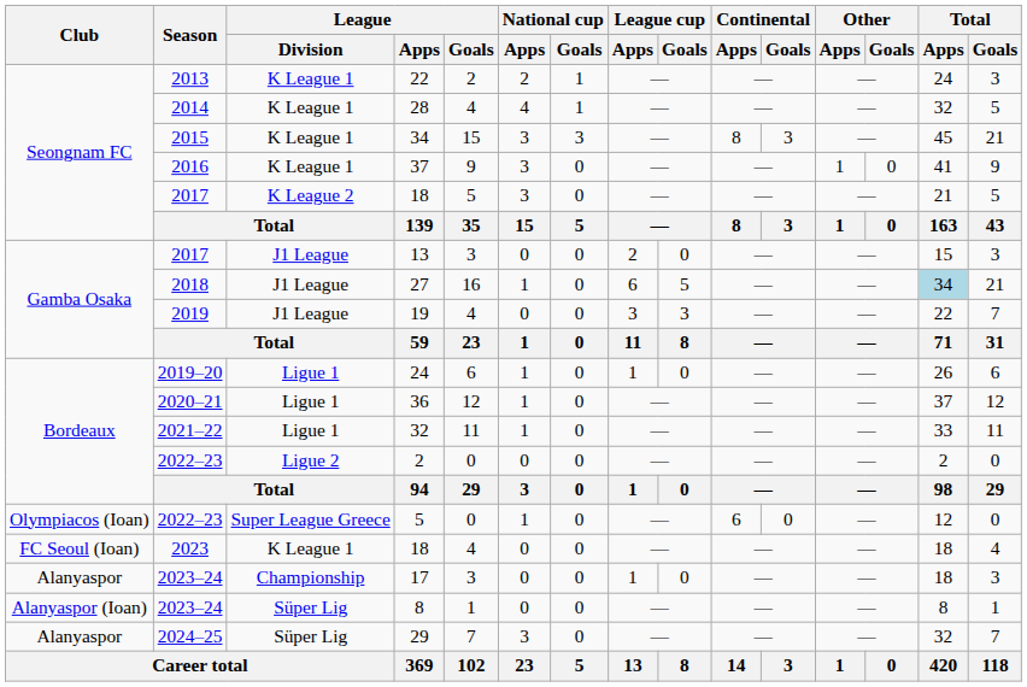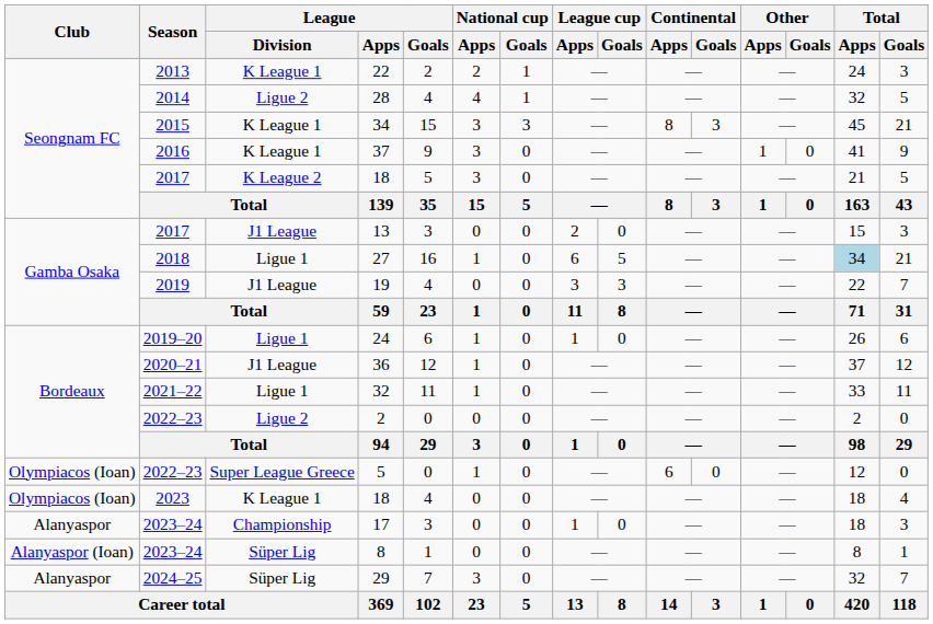28 | League / Division: K League 1 -> Ligue 2
27 | League / Division: J1 League -> Ligue 1
36 | League / Division: Ligue 1 -> J1 League
2023 / 18 | Club: FC Seoul (Ioan) -> Olympiacos (Ioan)
